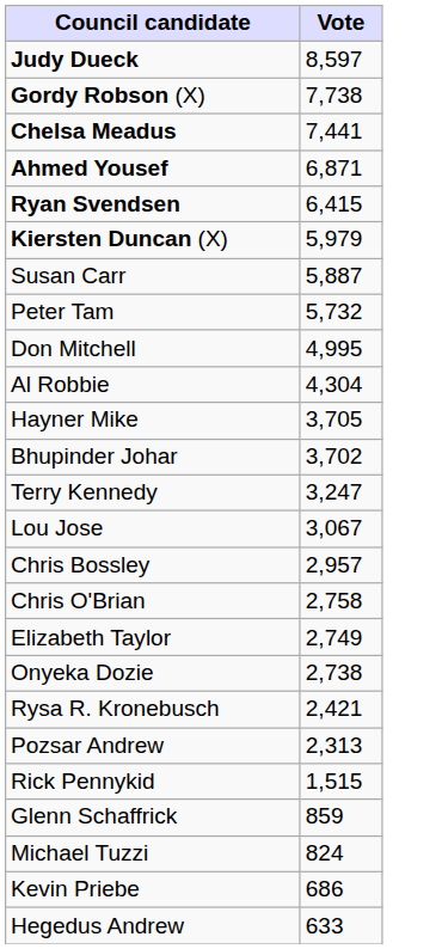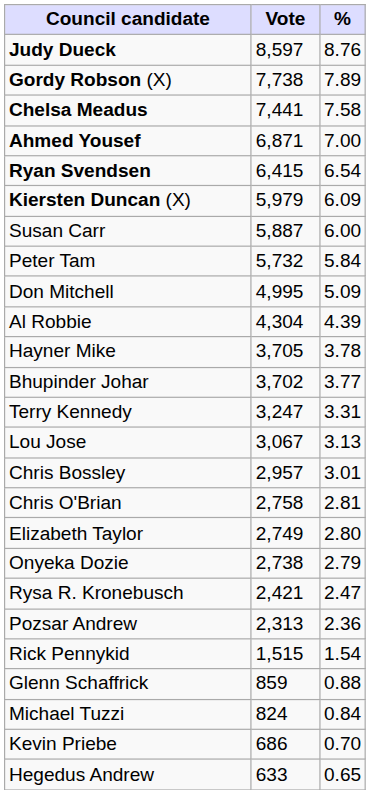+ column: % | 8.76 | 7.89 | 7.58 | 7.00 | 6.54 | 6.09 | 6.00 | 5.84 | 5.09 | 4.39 | 3.78 | 3.77 | 3.31 | 3.13 | 3.01 | 2.81 | 2.80 | 2.79 | 2.47 | 2.36 | 1.54 | 0.88 | 0.84 | 0.70 | 0.65
